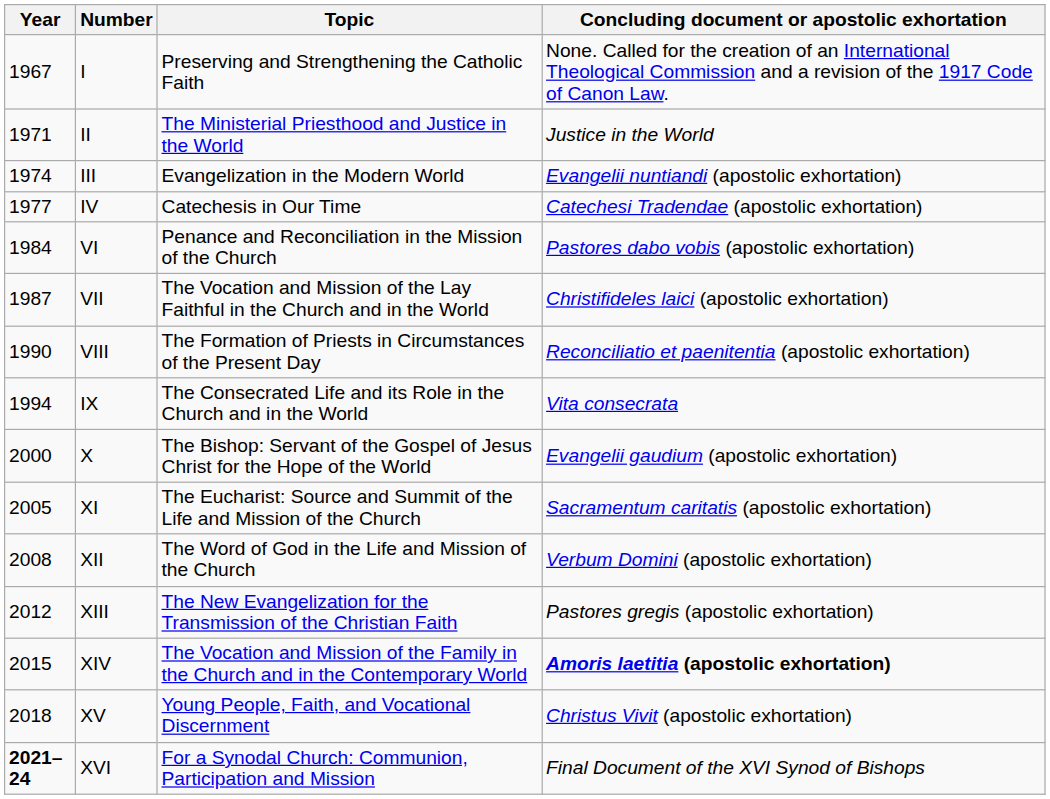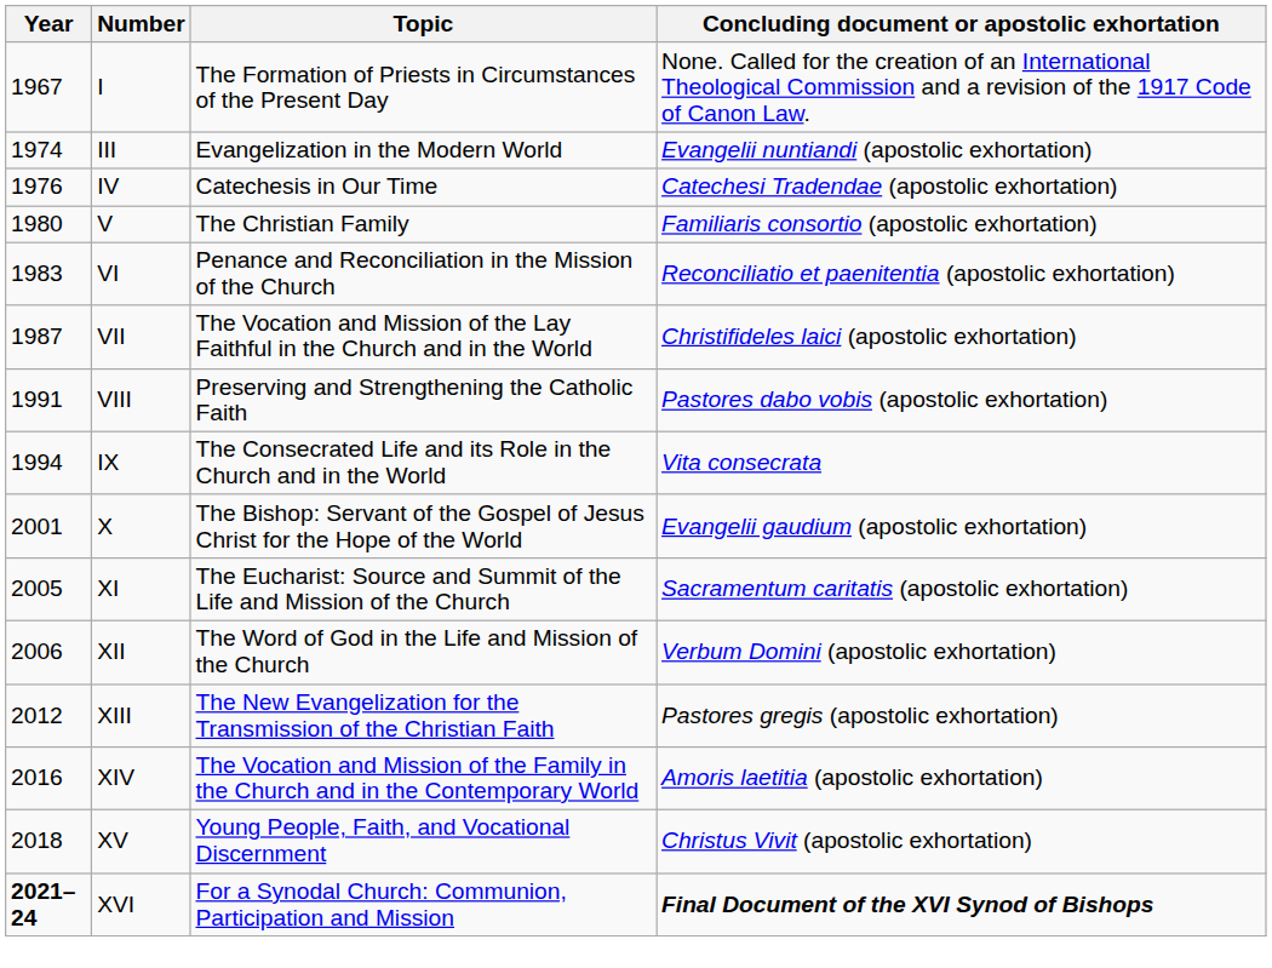I | Topic: Preserving and Strengthening the Catholic Faith -> The Formation of Priests in Circumstances of the Present Day
- row: 1971 | II | The Ministerial Priesthood and Justice in the World | Justice in the World
IV | Year: 1977 -> 1976
+ row: 1980 | V | The Christian Family | Familiaris consortio (apostolic exhortation)
VI | Year: 1984 -> 1983
VI | Concluding document or apostolic exhortation: Pastores dabo vobis (apostolic exhortation) -> Reconciliatio et paenitentia (apostolic exhortation)
VIII | Year: 1990 -> 1991
VIII | Topic: The Formation of Priests in Circumstances of the Present Day -> Preserving and Strengthening the Catholic Faith
VIII | Concluding document or apostolic exhortation: Reconciliatio et paenitentia (apostolic exhortation) -> Pastores dabo vobis (apostolic exhortation)
X | Year: 2000 -> 2001
XII | Year: 2008 -> 2006
XIV | Year: 2015 -> 2016
XIV | Concluding document or apostolic exhortation: bold -> normal
XVI | Concluding document or apostolic exhortation: normal -> bold
